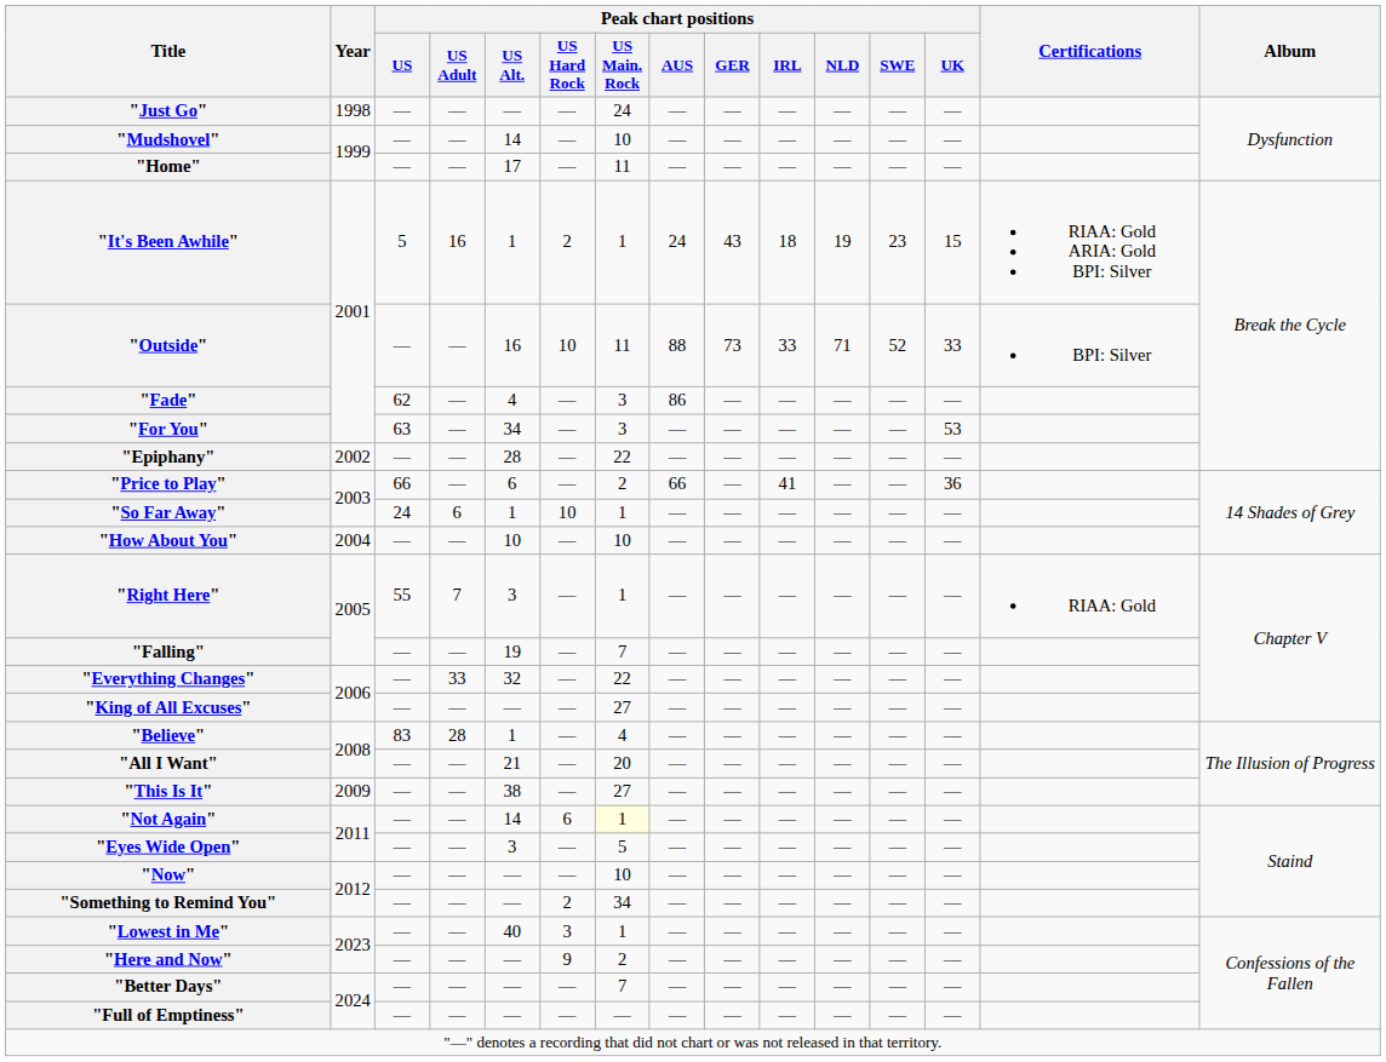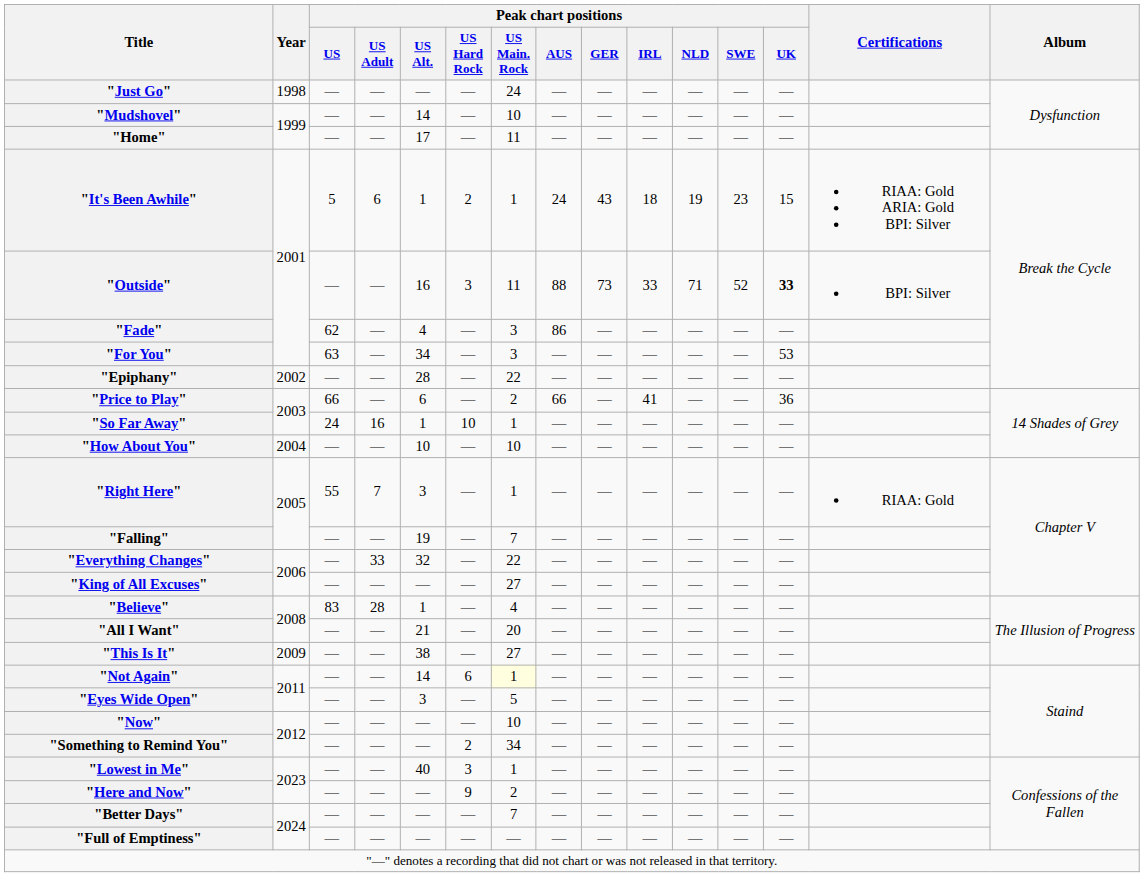"It's Been Awhile" | Peak chart positions / US Adult: 16 -> 6
"Outside" | Peak chart positions / US Hard Rock: 10 -> 3
"Outside" | Peak chart positions / UK: normal -> bold
"So Far Away" | Peak chart positions / US Adult: 6 -> 16
